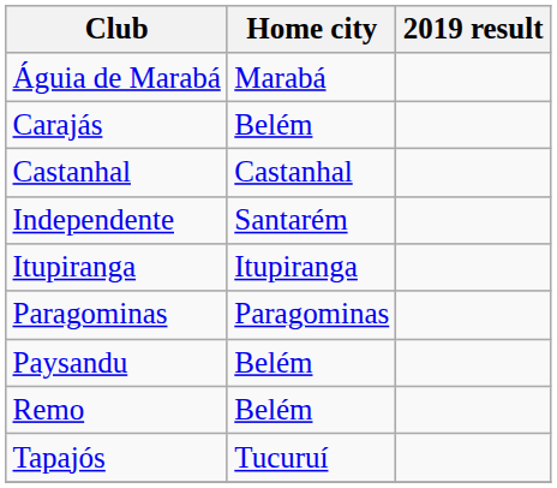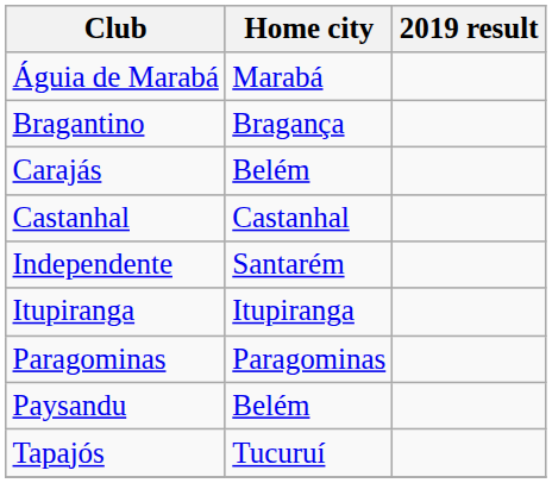+ row: Bragantino | Bragança
- row: Remo | Belém
